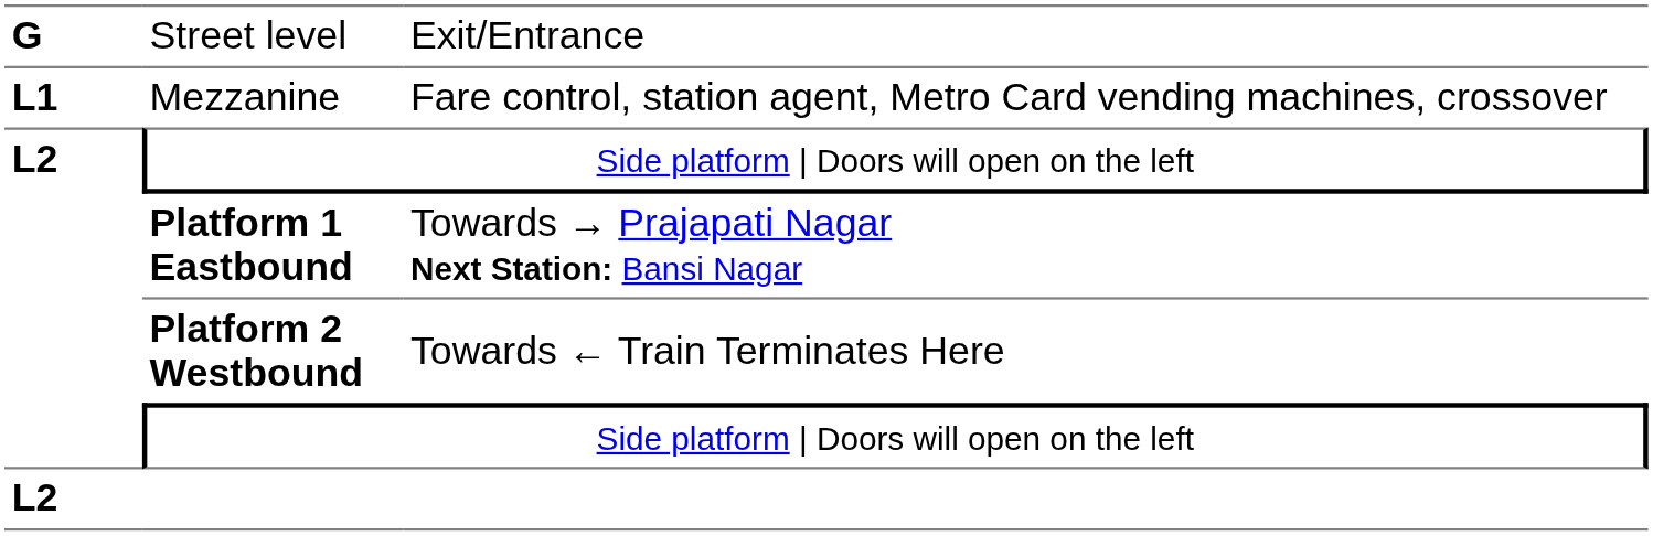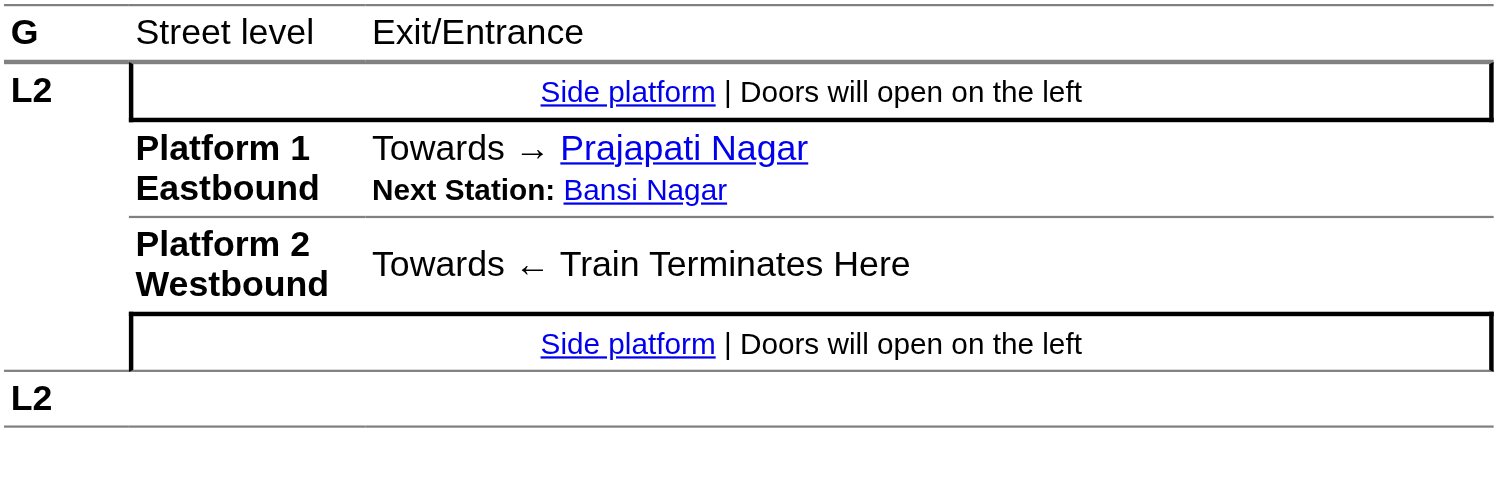- row: L1 | Mezzanine | Fare control, station agent, Metro Card vending machines, crossover
